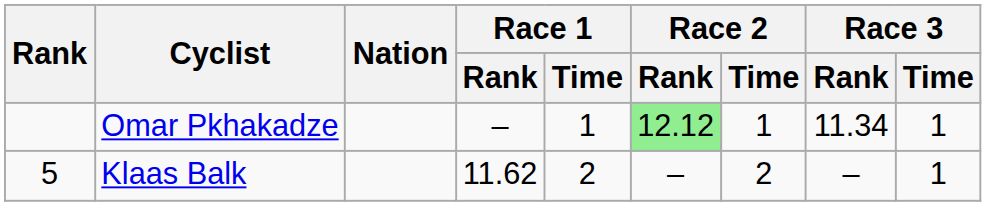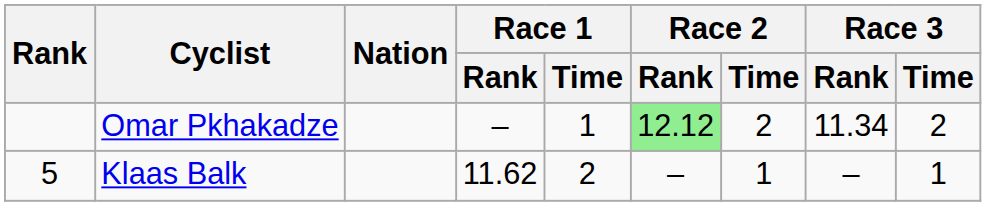Omar Pkhakadze | Race 2 / Time: 1 -> 2
Omar Pkhakadze | Race 3 / Time: 1 -> 2
Klaas Balk | Race 2 / Time: 2 -> 1
